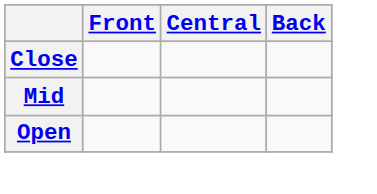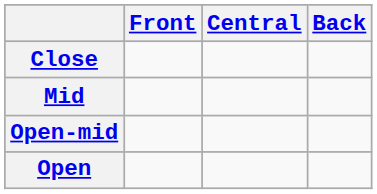+ row: Open-mid
